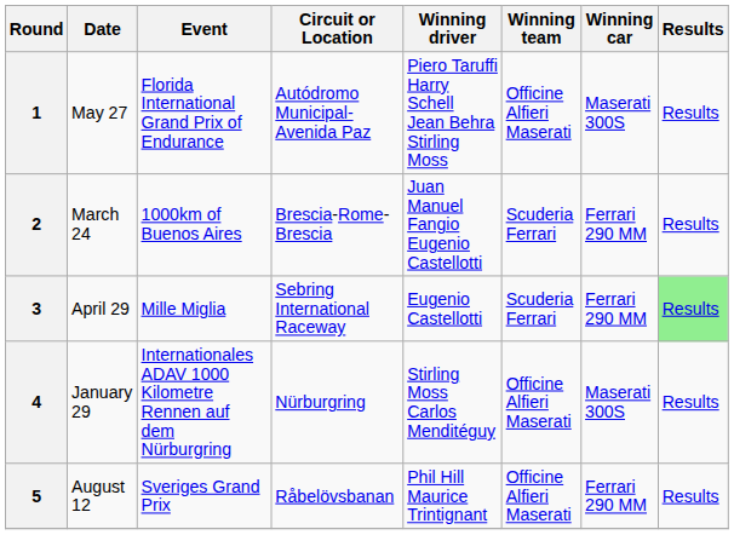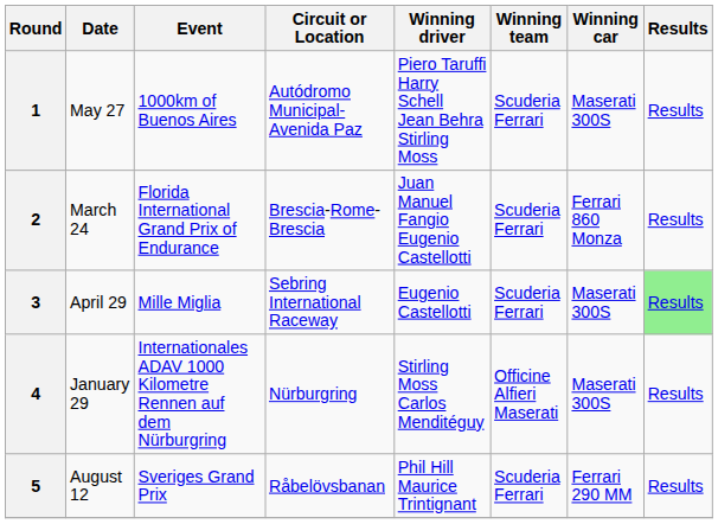1 | Event: Florida International Grand Prix of Endurance -> 1000km of Buenos Aires
1 | Winning team: Officine Alfieri Maserati -> Scuderia Ferrari
2 | Event: 1000km of Buenos Aires -> Florida International Grand Prix of Endurance
2 | Winning car: Ferrari 290 MM -> Ferrari 860 Monza
3 | Winning car: Ferrari 290 MM -> Maserati 300S
5 | Winning team: Officine Alfieri Maserati -> Scuderia Ferrari
